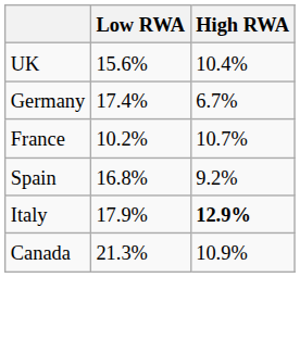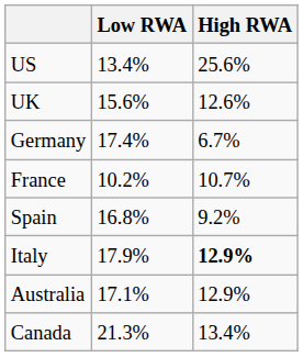+ row: US | 13.4% | 25.6%
UK | High RWA: 10.4% -> 12.6%
+ row: Australia | 17.1% | 12.9%
Canada | High RWA: 10.9% -> 13.4%
